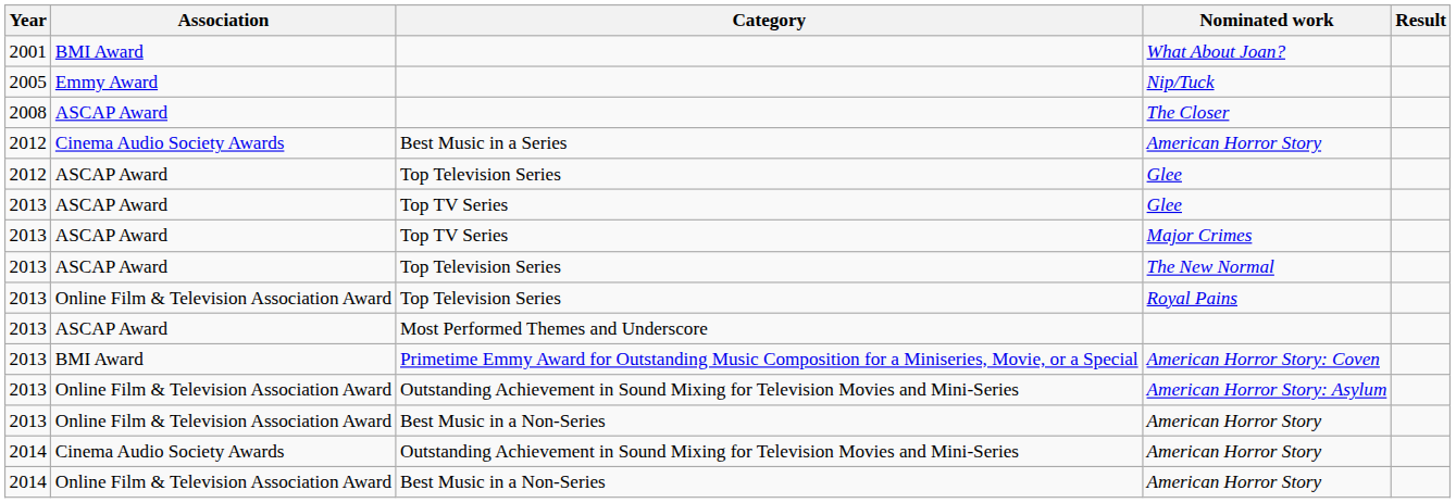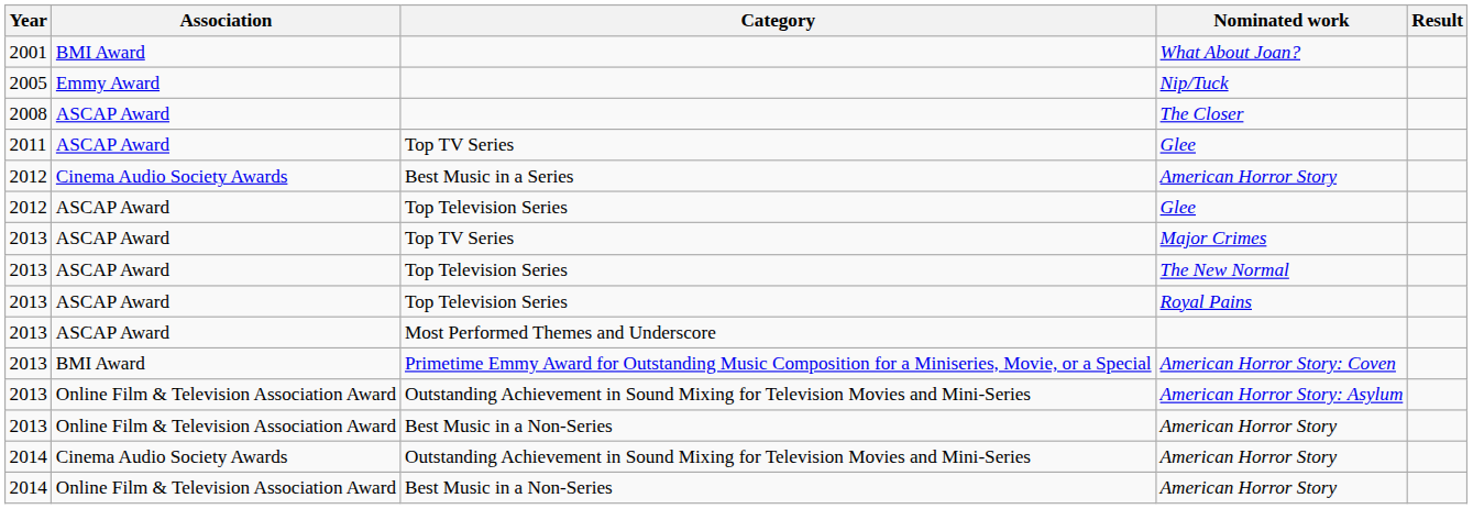+ row: 2011 | ASCAP Award | Top TV Series | Glee
- row: 2013 | ASCAP Award | Top TV Series | Glee
Royal Pains | Association: Online Film & Television Association Award -> ASCAP Award
